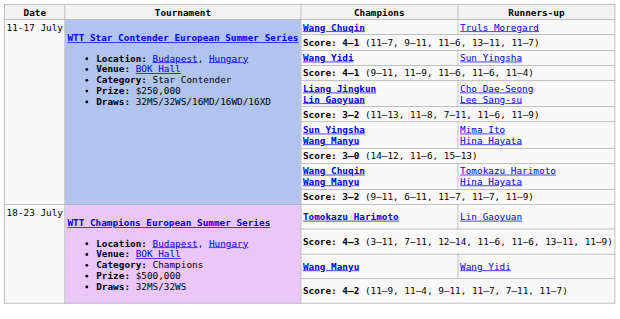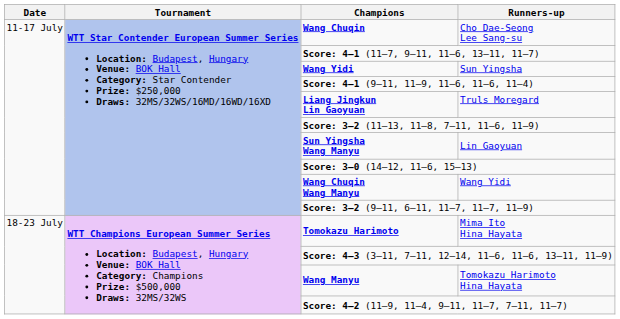Wang Chuqin | Runners-up: Truls Moregard -> Cho Dae-Seong Lee Sang-su
Liang Jingkun Lin Gaoyuan | Runners-up: Cho Dae-Seong Lee Sang-su -> Truls Moregard
Sun Yingsha Wang Manyu | Runners-up: Mima Ito Hina Hayata -> Lin Gaoyuan
Wang Chuqin Wang Manyu | Runners-up: Tomokazu Harimoto Hina Hayata -> Wang Yidi
Tomokazu Harimoto | Runners-up: Lin Gaoyuan -> Mima Ito Hina Hayata
Wang Manyu | Runners-up: Wang Yidi -> Tomokazu Harimoto Hina Hayata
